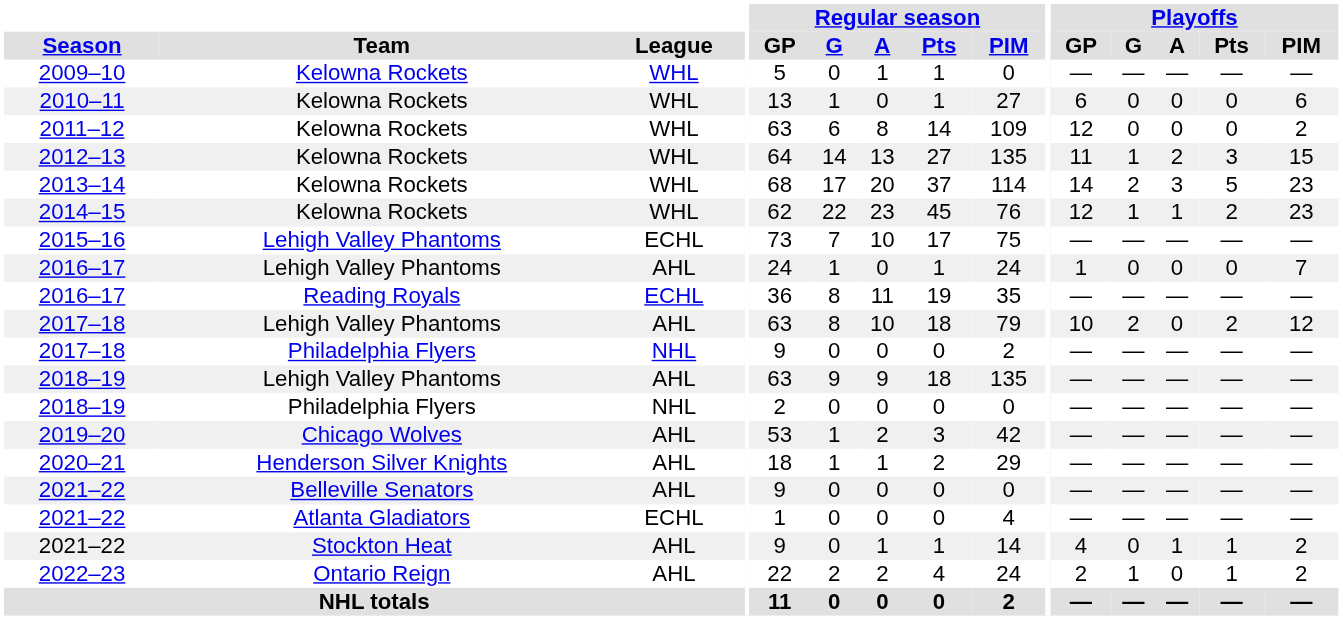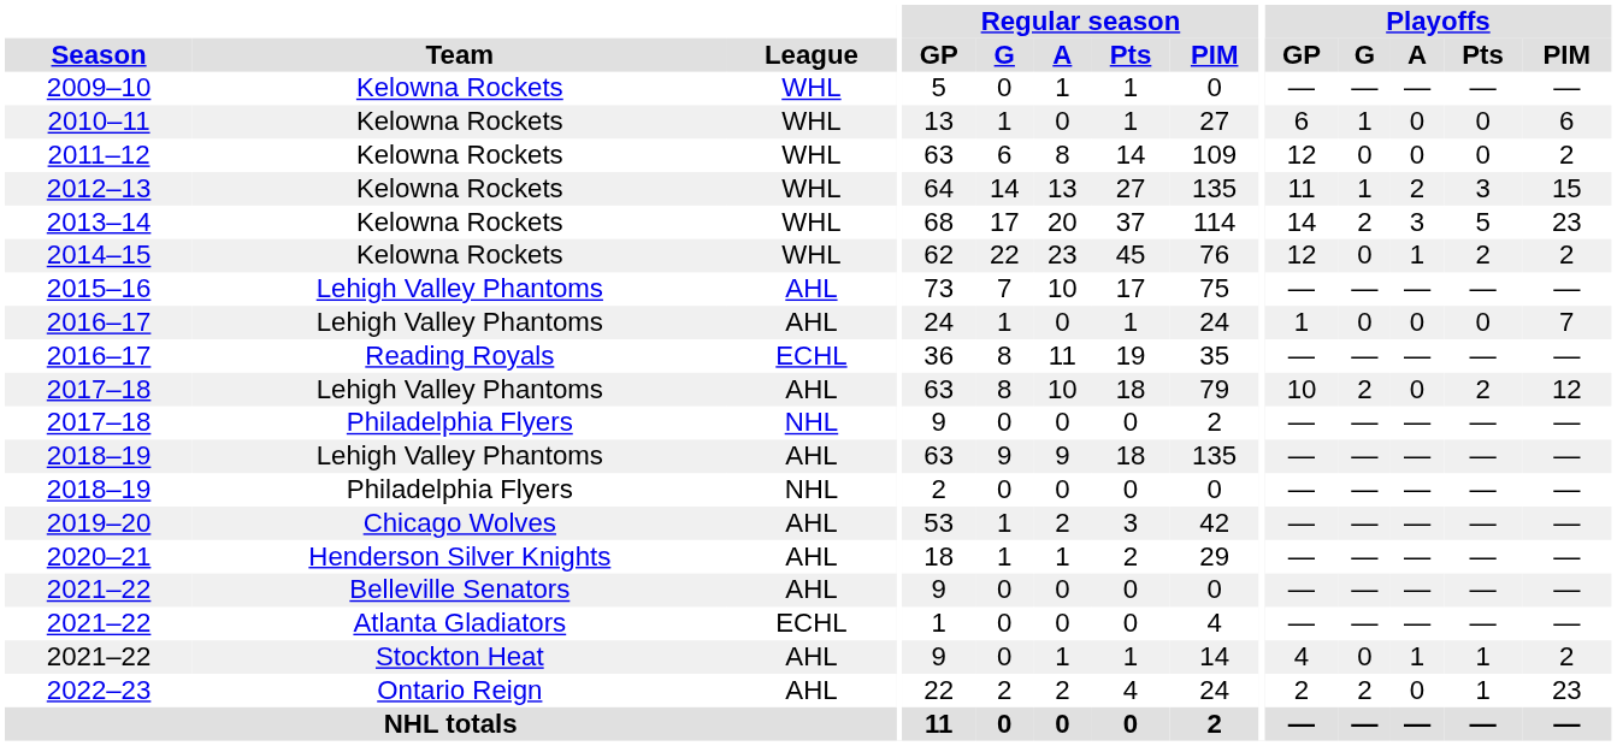2010–11 | Playoffs / G: 0 -> 1
2014–15 | Playoffs / G: 1 -> 0
2014–15 | Playoffs / PIM: 23 -> 2
2015–16 | League: ECHL -> AHL
2022–23 | Playoffs / G: 1 -> 2
2022–23 | Playoffs / PIM: 2 -> 23
